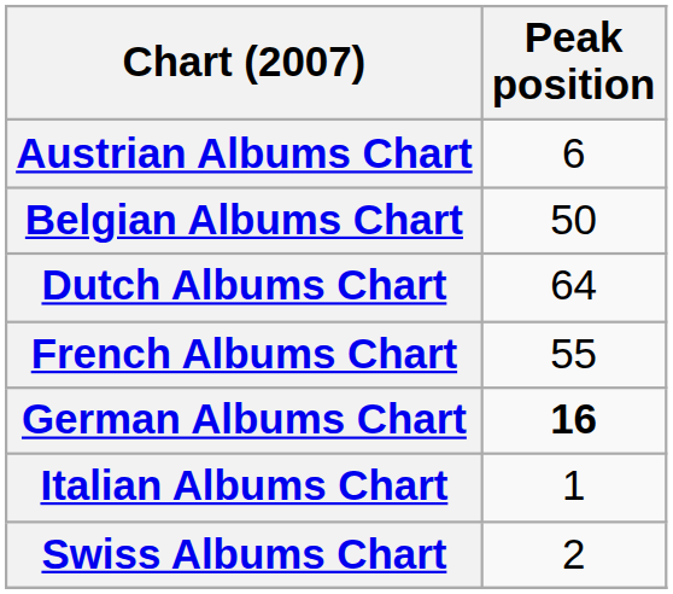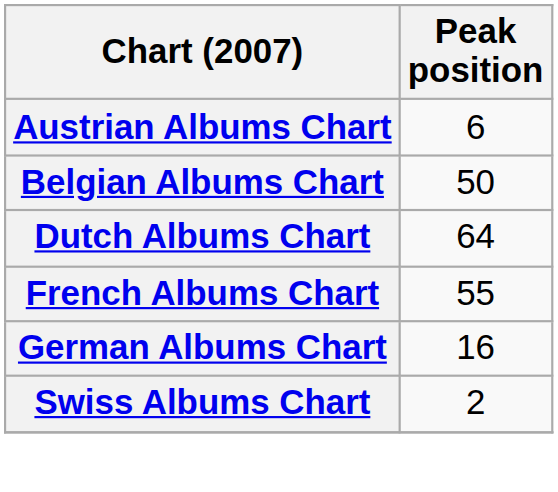German Albums Chart | Peak position: bold -> normal
- row: Italian Albums Chart | 1
